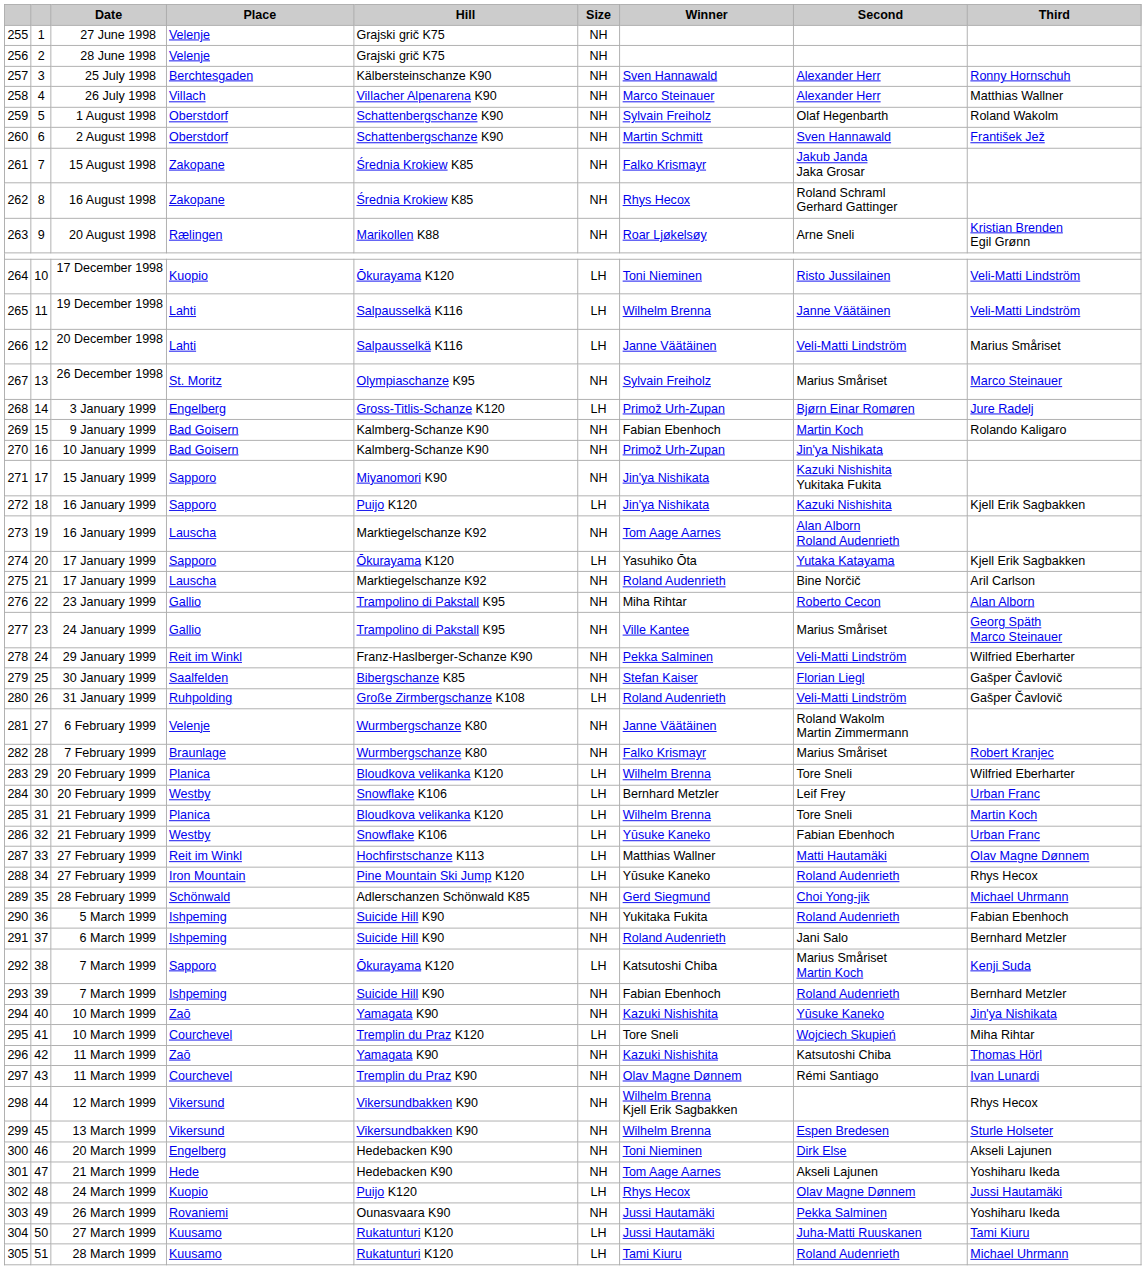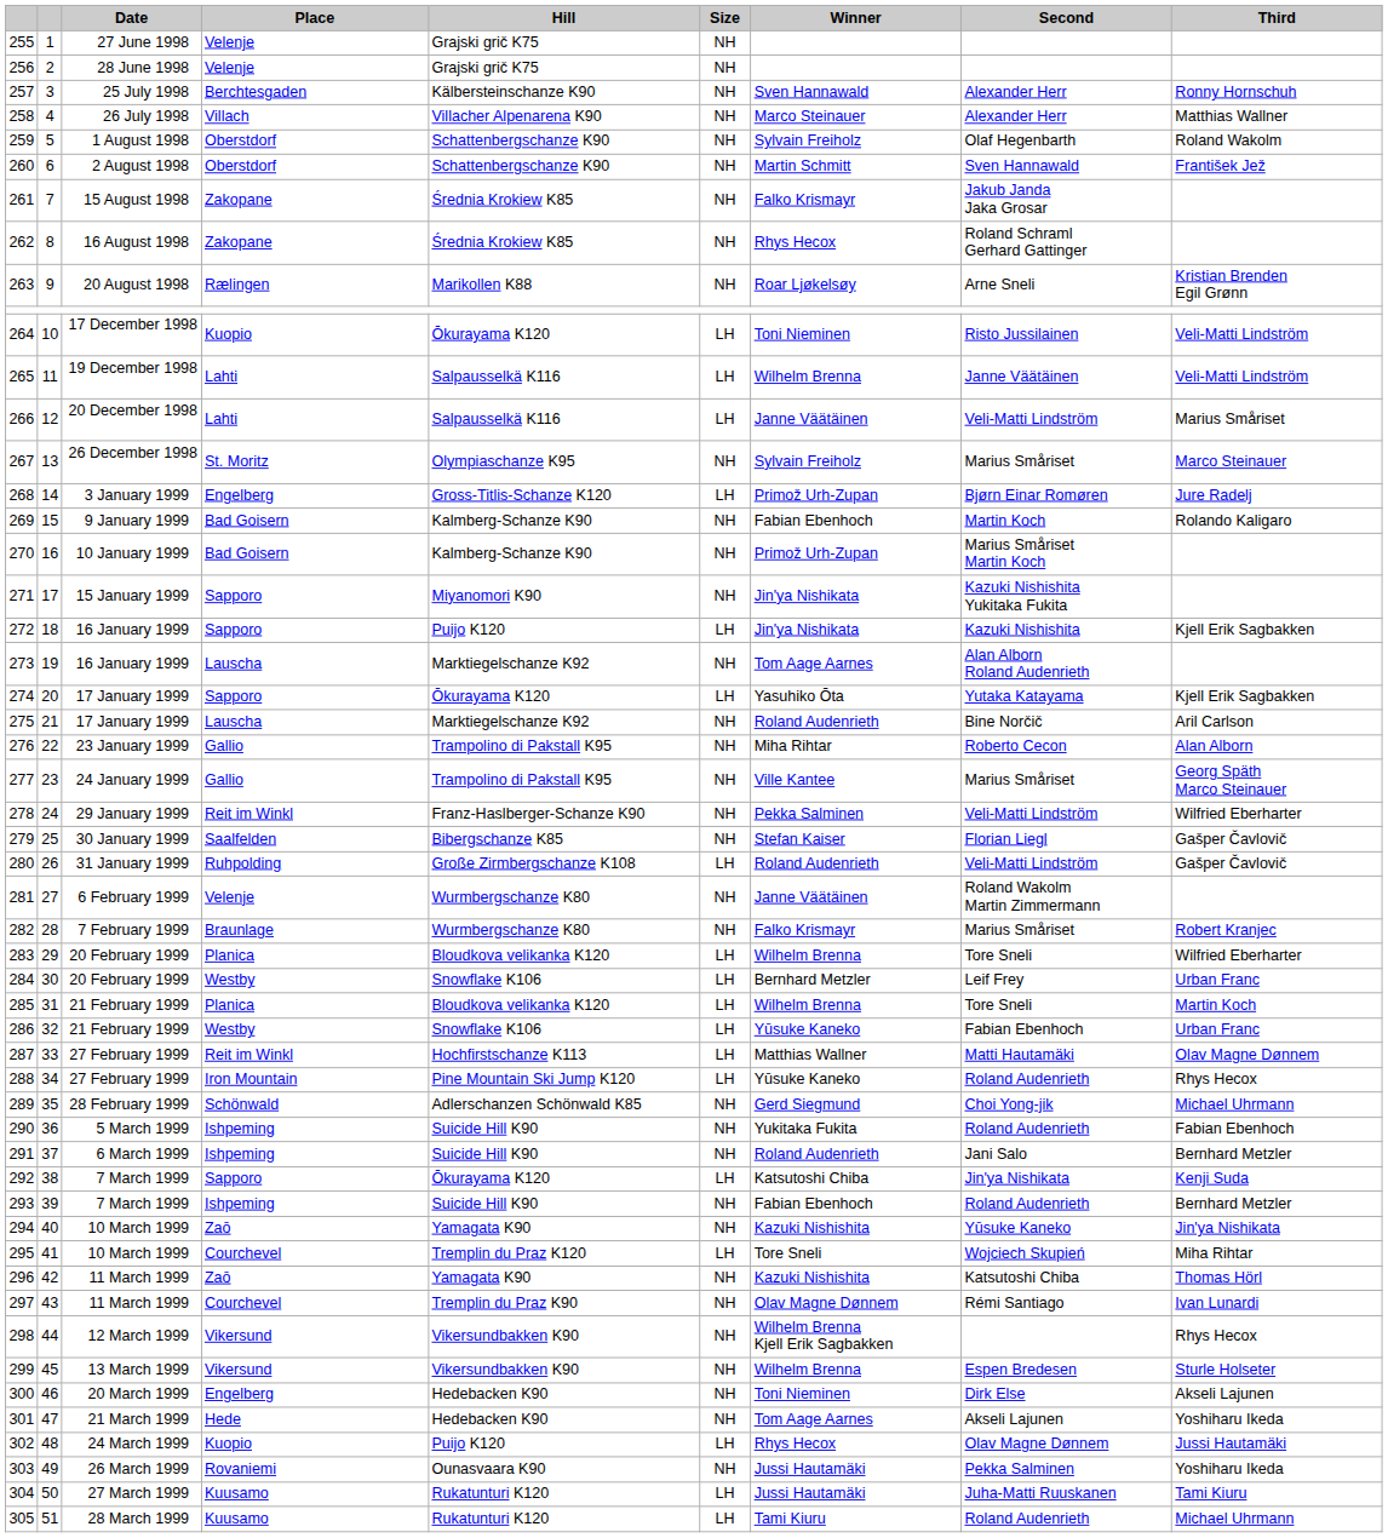270 | Second: Jin'ya Nishikata -> Marius Småriset Martin Koch
292 | Second: Marius Småriset Martin Koch -> Jin'ya Nishikata
